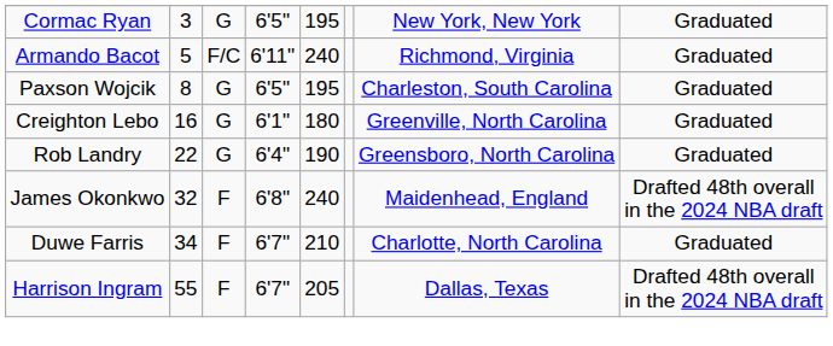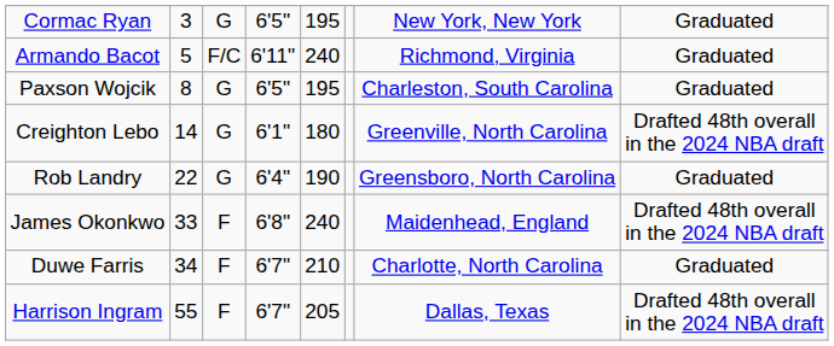Creighton Lebo | column 2: 16 -> 14
Creighton Lebo | column 8: Graduated -> Drafted 48th overall in the 2024 NBA draft
James Okonkwo | column 2: 32 -> 33
